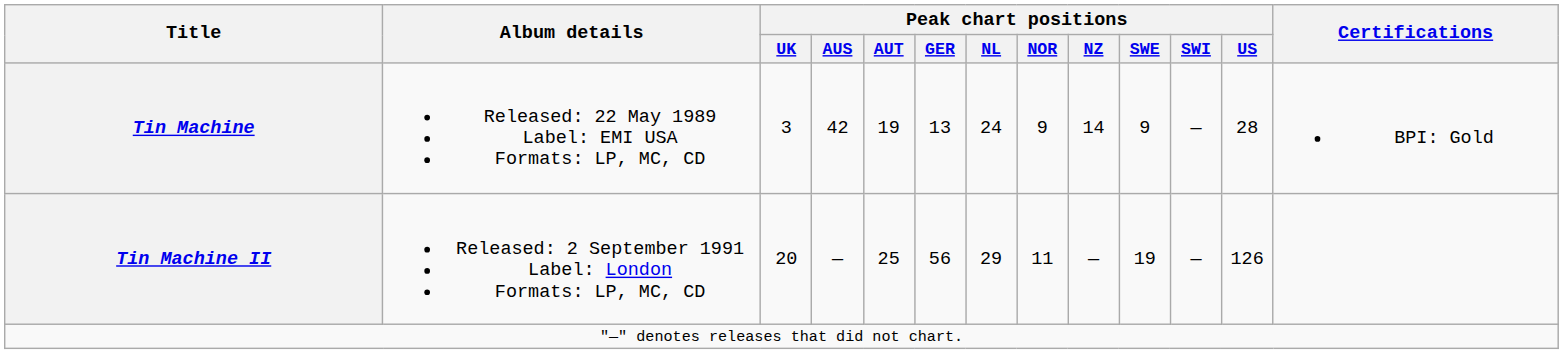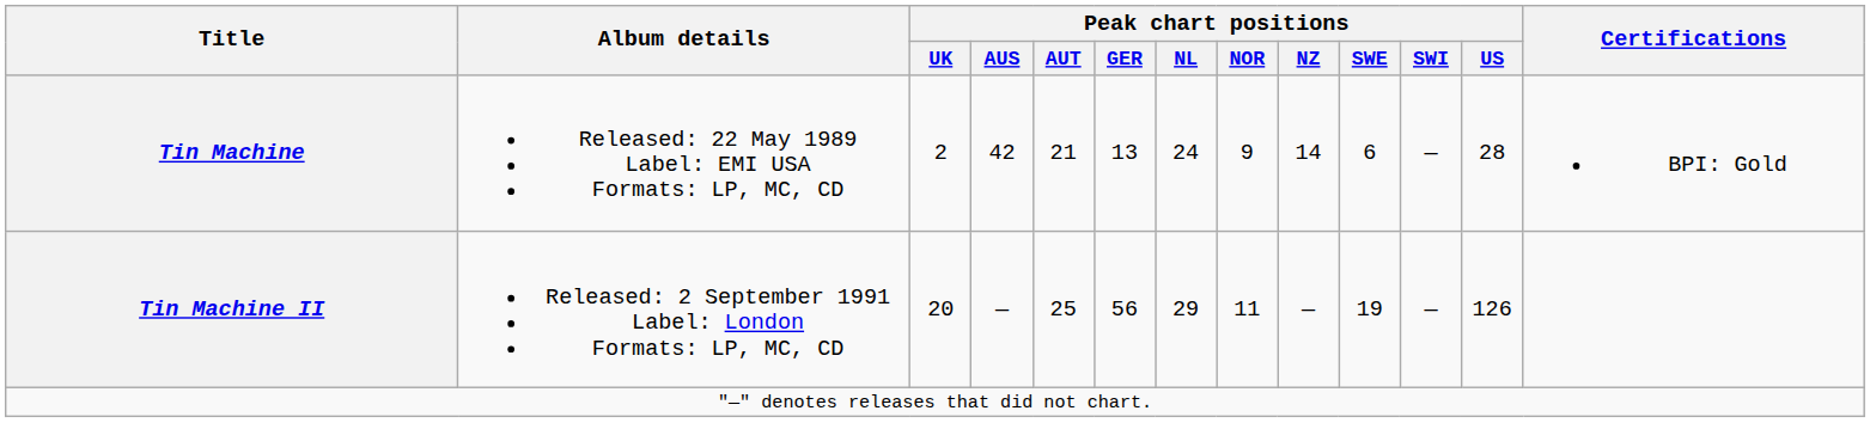Tin Machine | Peak chart positions / UK: 3 -> 2
Tin Machine | Peak chart positions / AUT: 19 -> 21
Tin Machine | Peak chart positions / SWE: 9 -> 6
